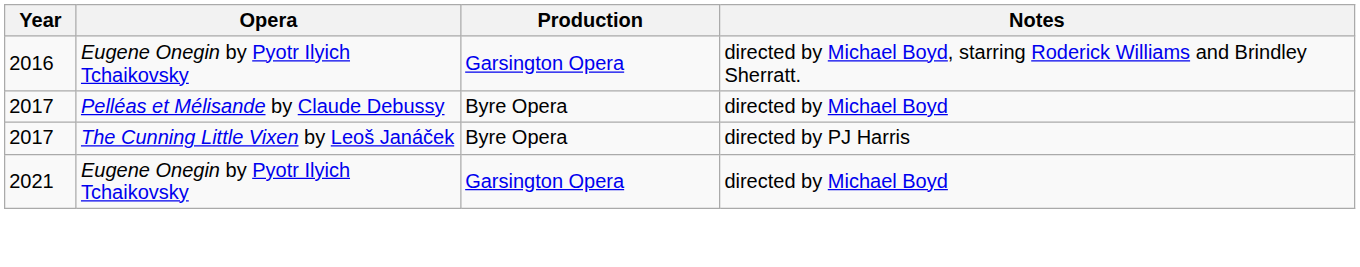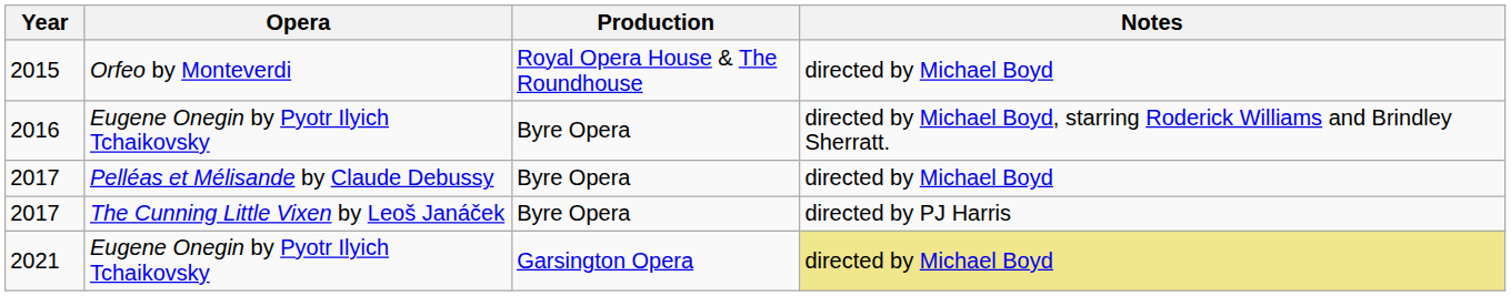+ row: 2015 | Orfeo by Monteverdi | Royal Opera House & The Roundhouse | directed by Michael Boyd
2016 | Production: Garsington Opera -> Byre Opera
2021 | Notes: no background -> khaki background
